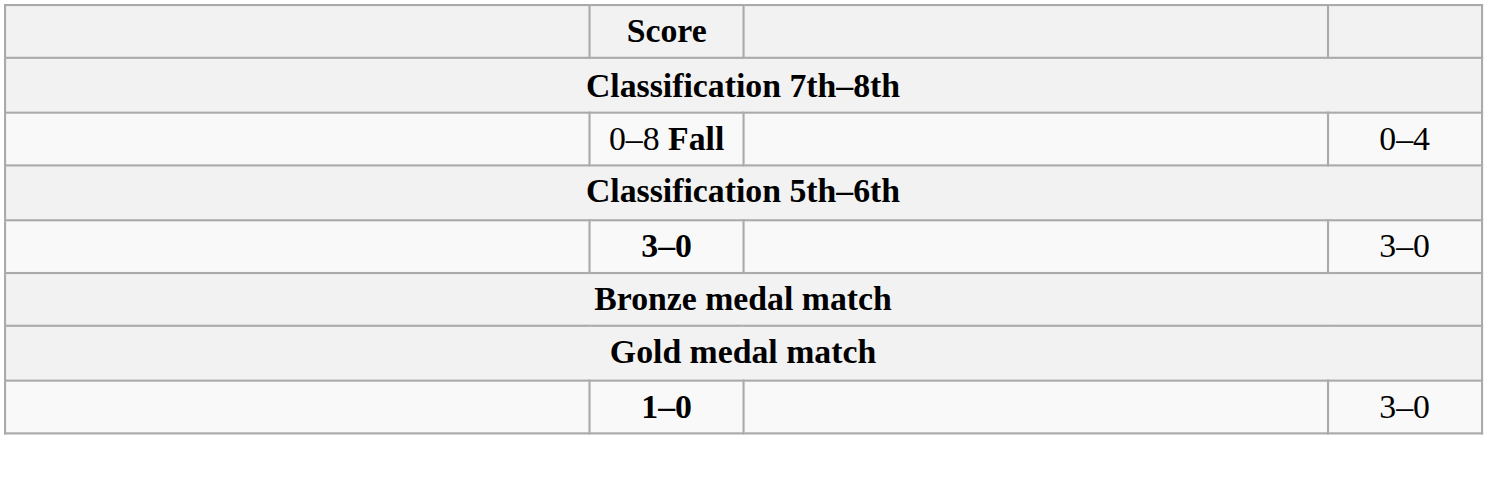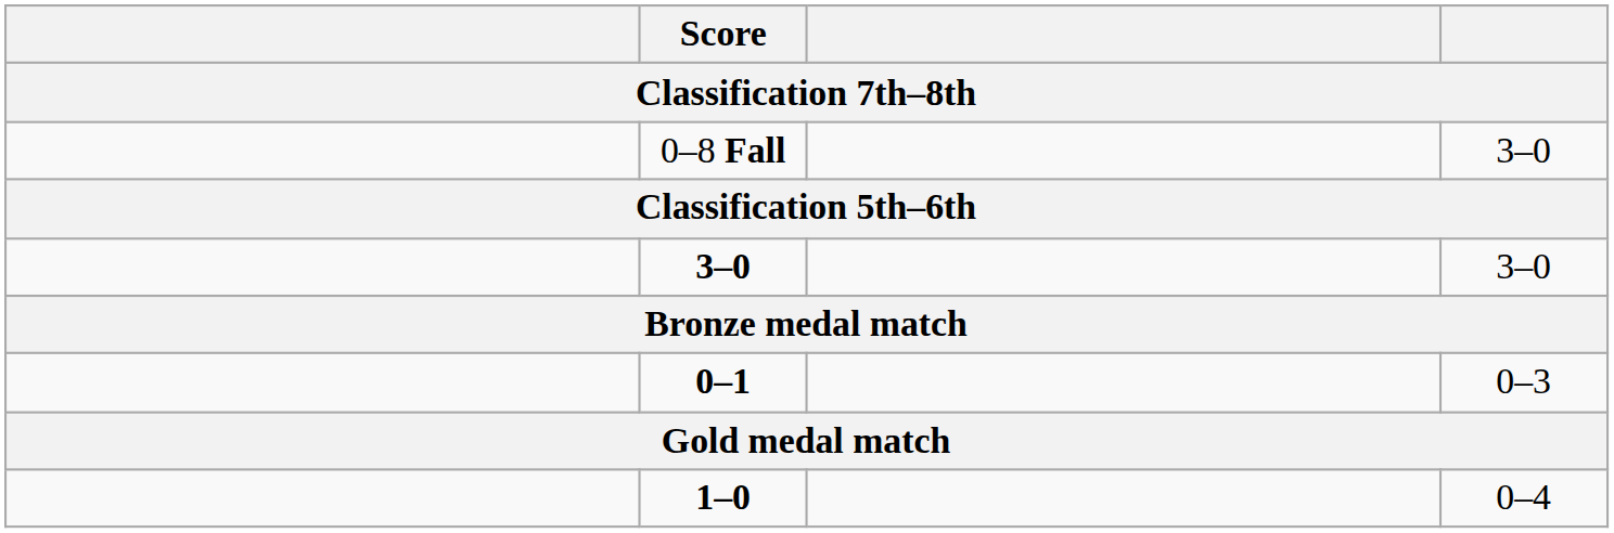0–8 Fall | column 4: 0–4 -> 3–0
+ row: 0–1 | 0–3
1–0 | column 4: 3–0 -> 0–4
